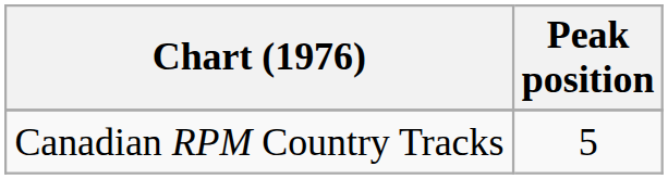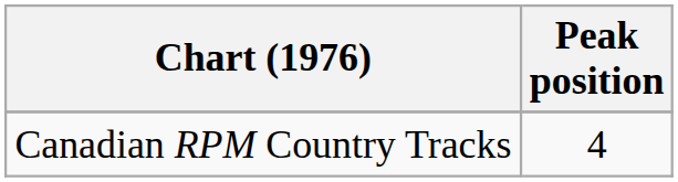Canadian RPM Country Tracks | Peak position: 5 -> 4
